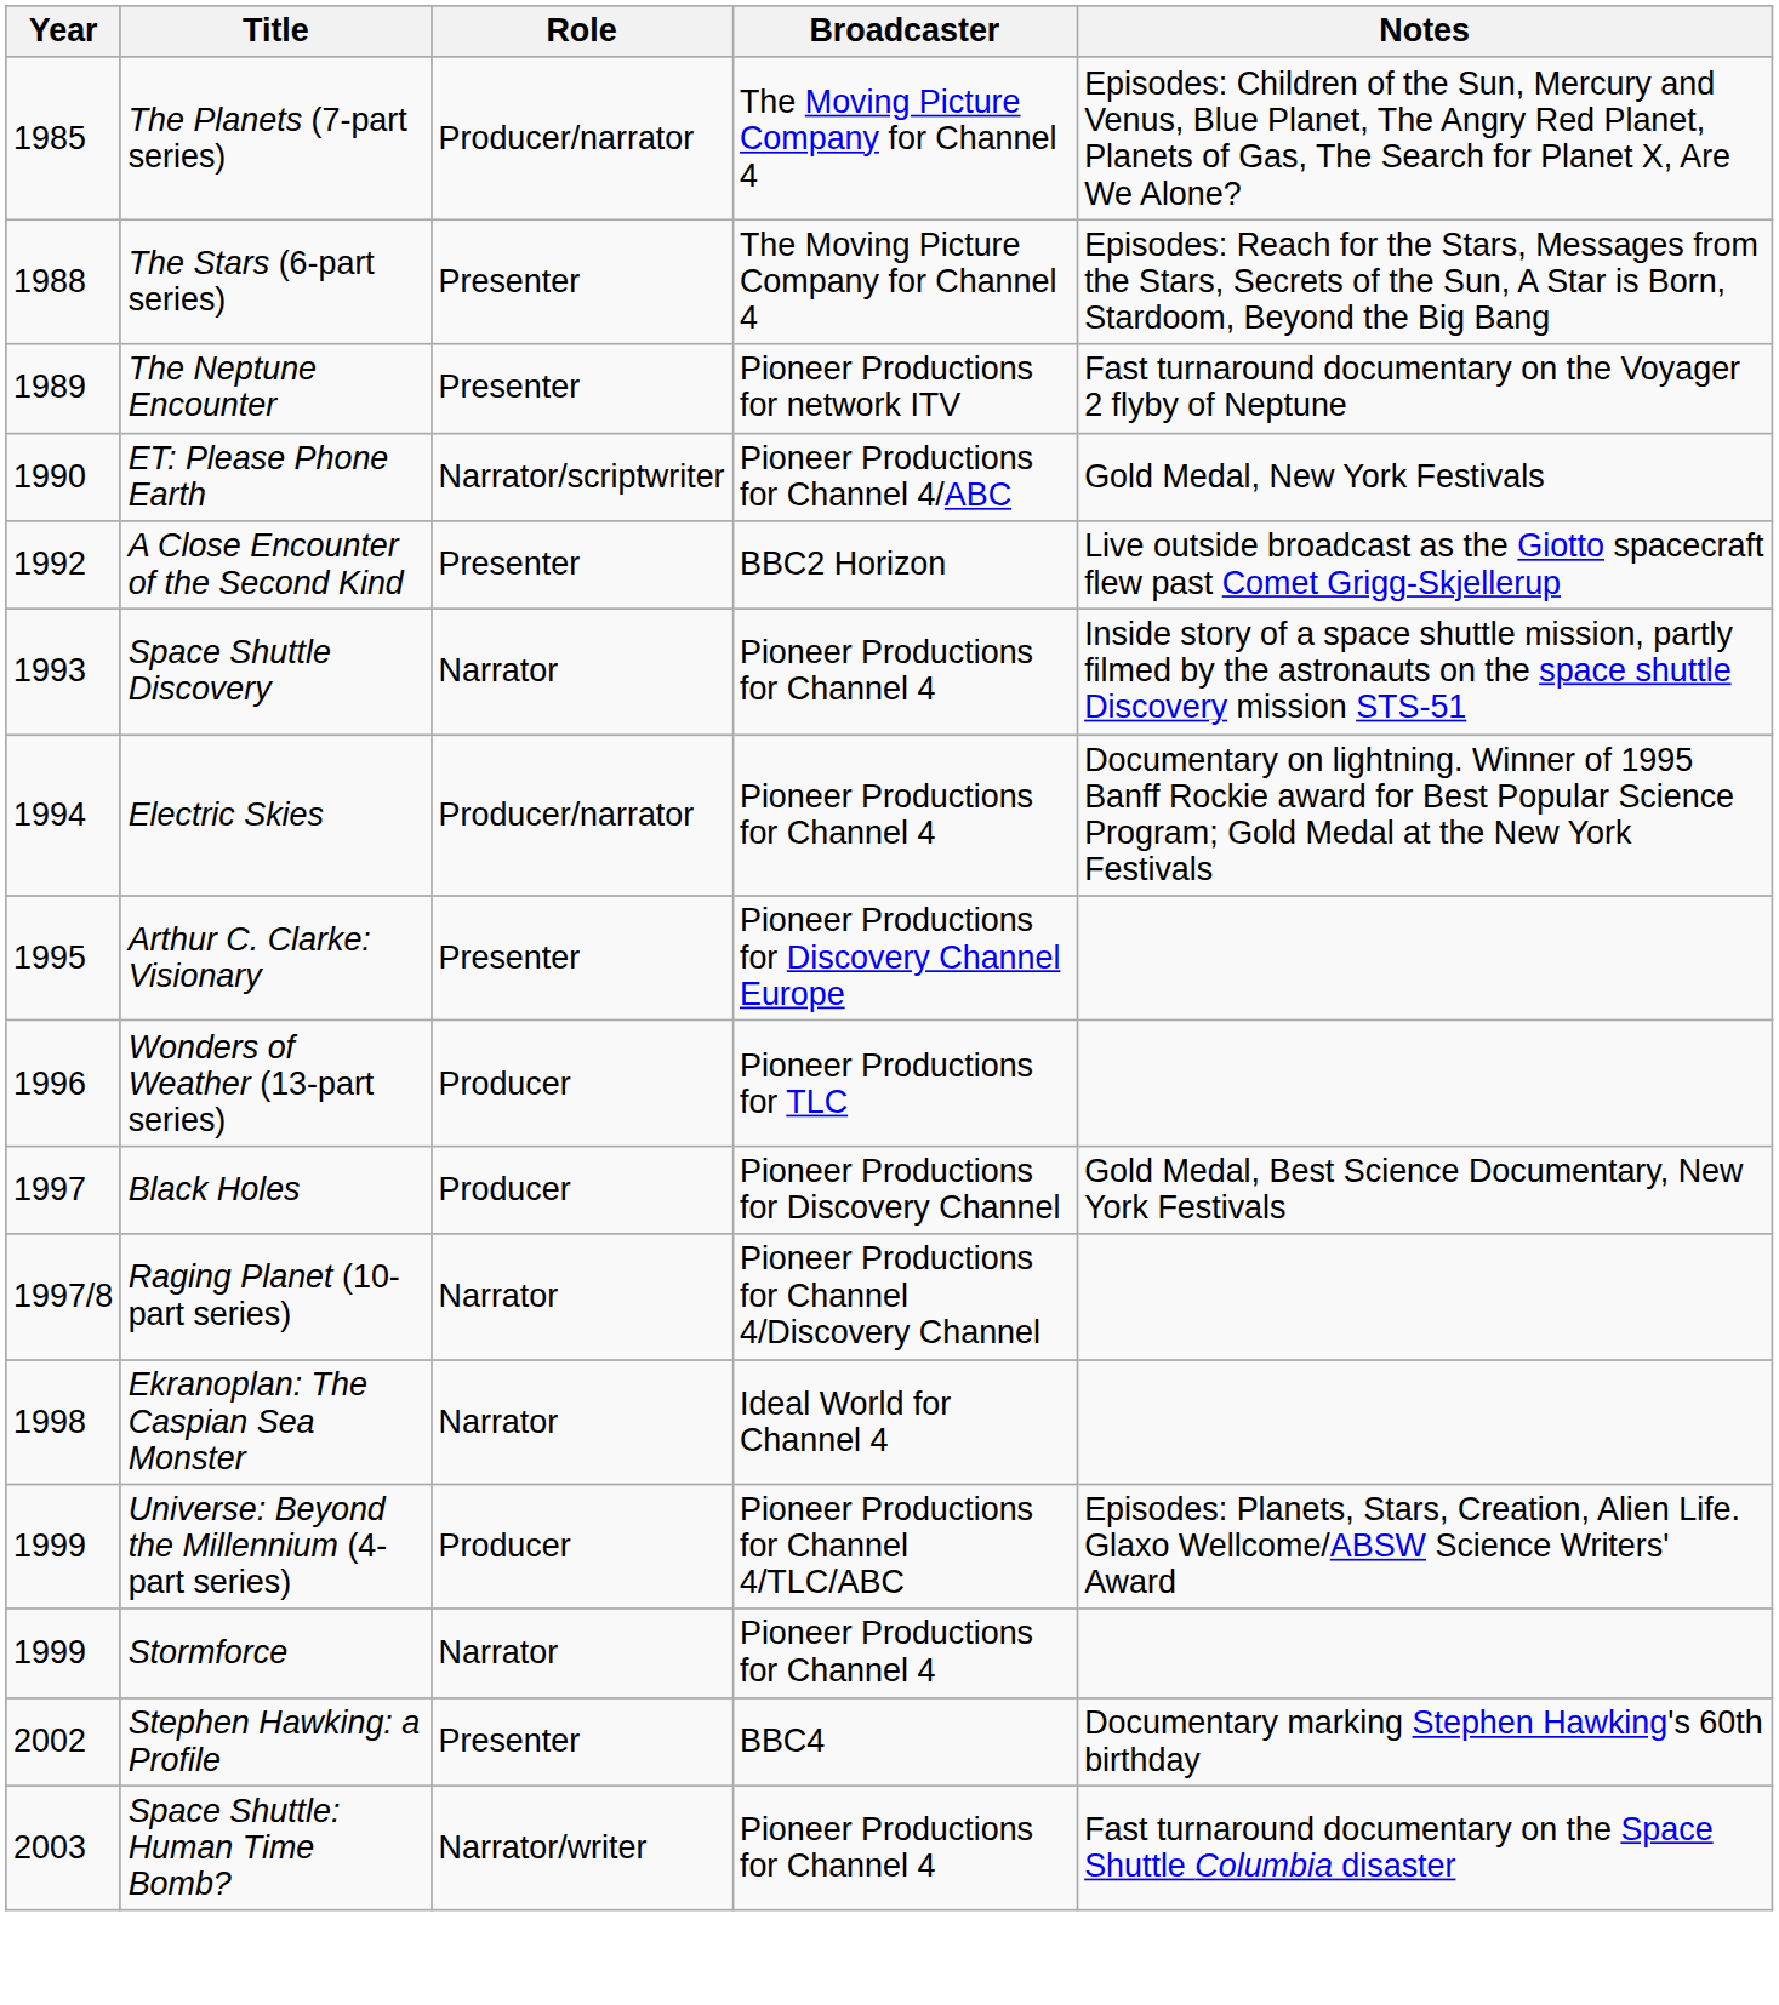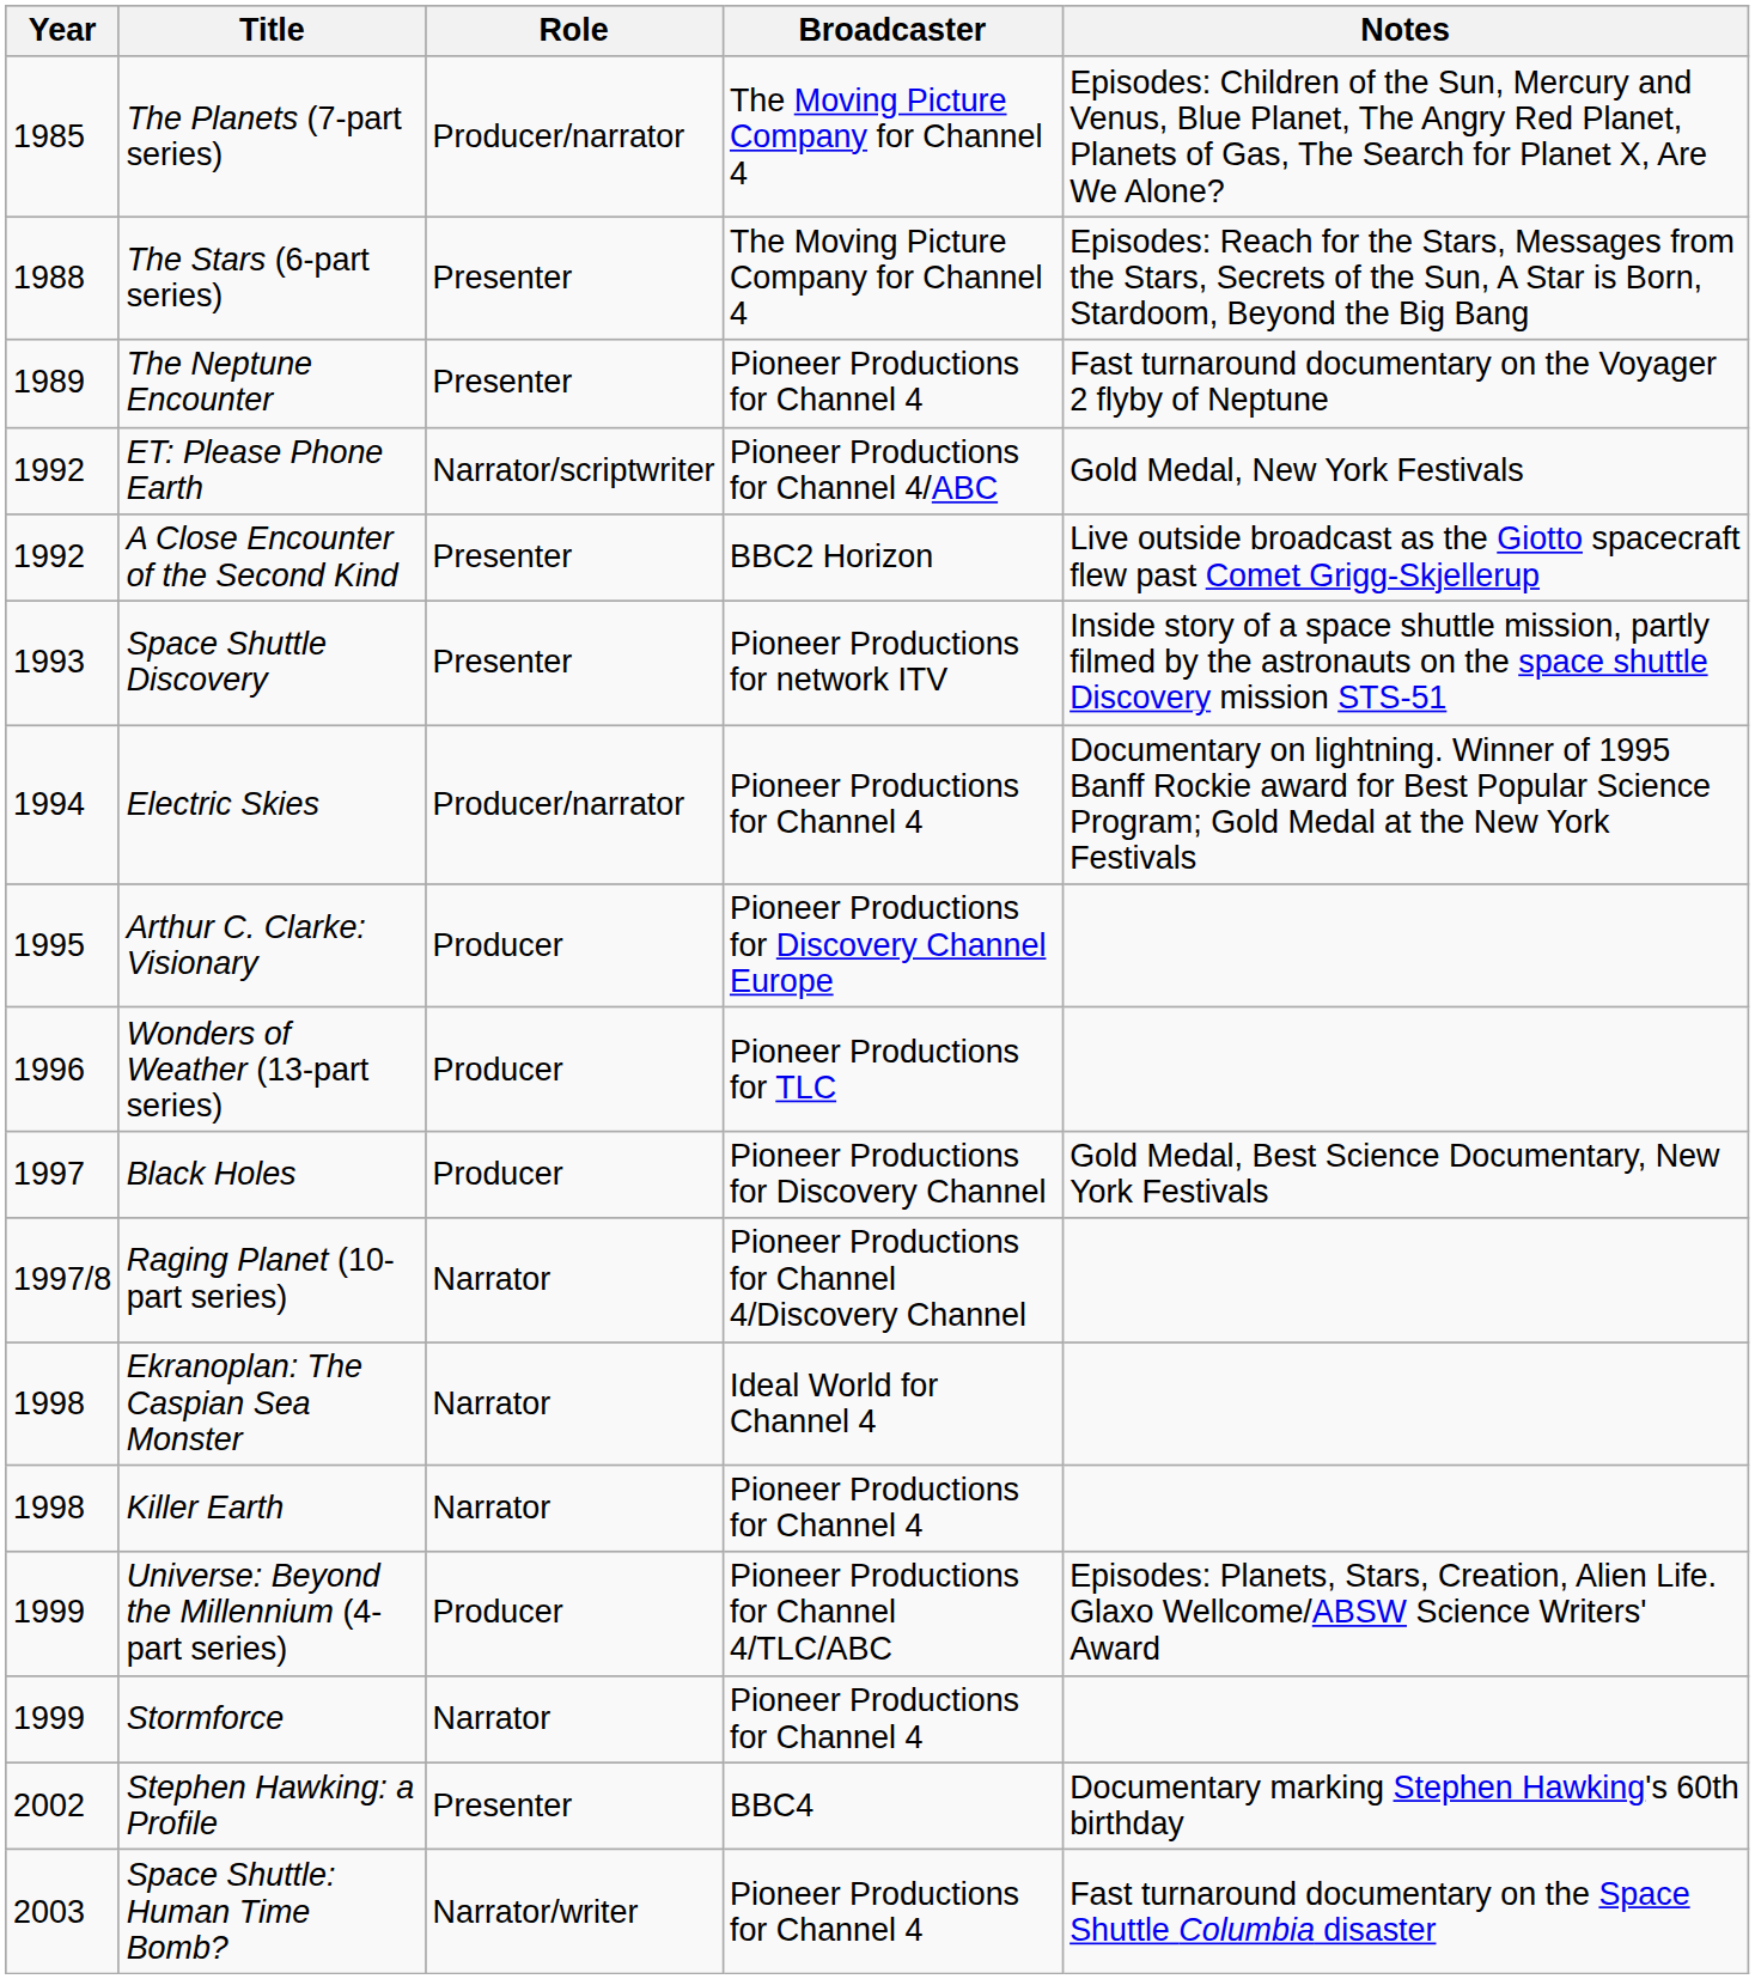The Neptune Encounter | Broadcaster: Pioneer Productions for network ITV -> Pioneer Productions for Channel 4
ET: Please Phone Earth | Year: 1990 -> 1992
Space Shuttle Discovery | Role: Narrator -> Presenter
Space Shuttle Discovery | Broadcaster: Pioneer Productions for Channel 4 -> Pioneer Productions for network ITV
Arthur C. Clarke: Visionary | Role: Presenter -> Producer
+ row: 1998 | Killer Earth | Narrator | Pioneer Productions for Channel 4
